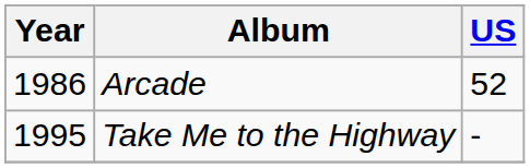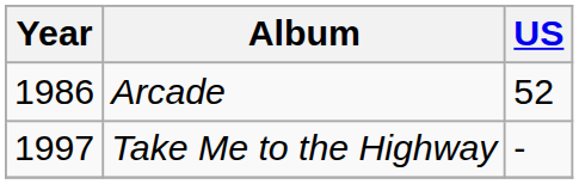Take Me to the Highway | Year: 1995 -> 1997
